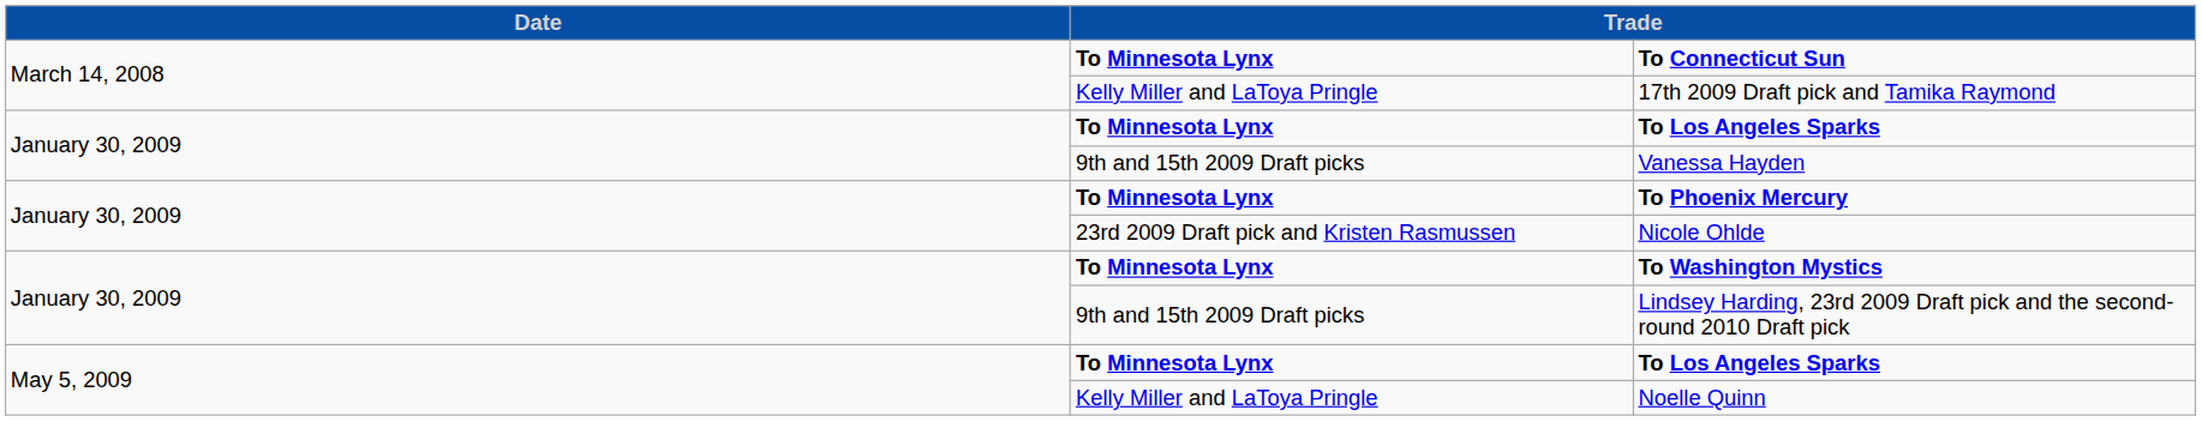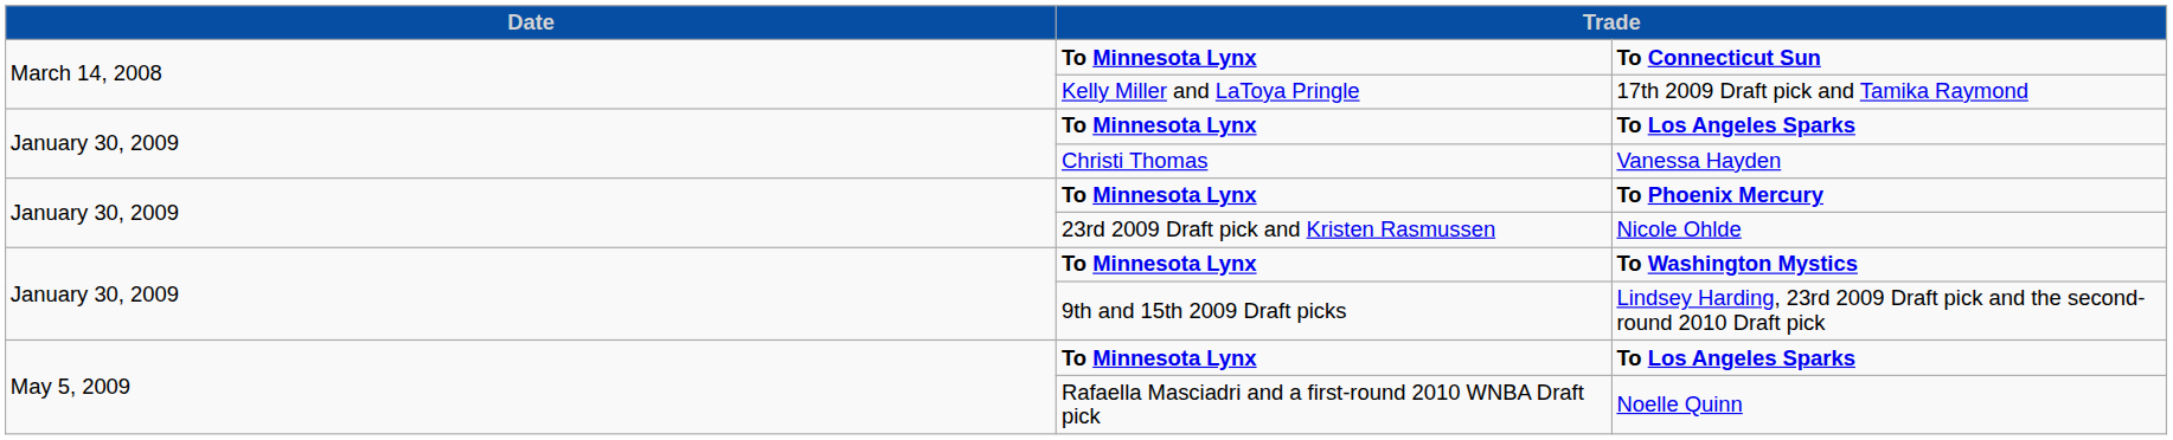Vanessa Hayden | column 2: 9th and 15th 2009 Draft picks -> Christi Thomas
Noelle Quinn | column 2: Kelly Miller and LaToya Pringle -> Rafaella Masciadri and a first-round 2010 WNBA Draft pick
